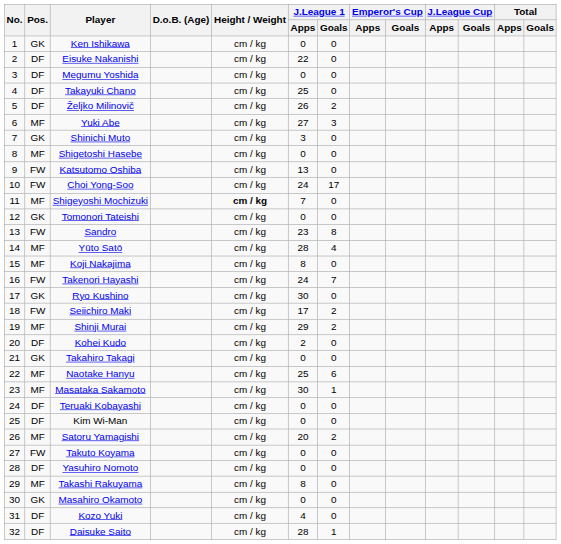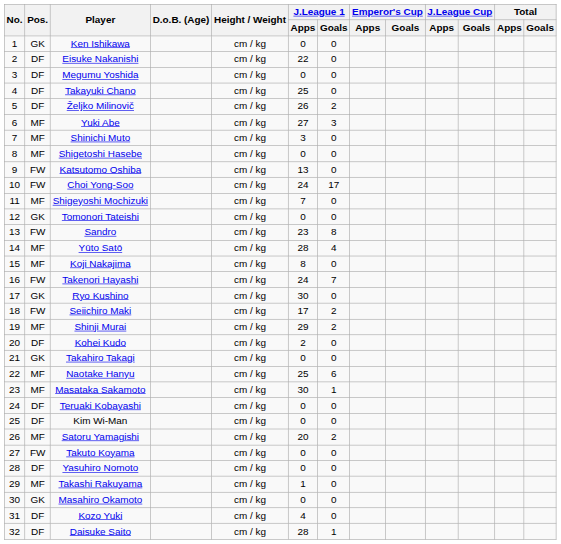Shinichi Muto | Pos.: GK -> MF
Shigeyoshi Mochizuki | Height / Weight: bold -> normal
Takashi Rakuyama | J.League 1 / Apps: 8 -> 1
